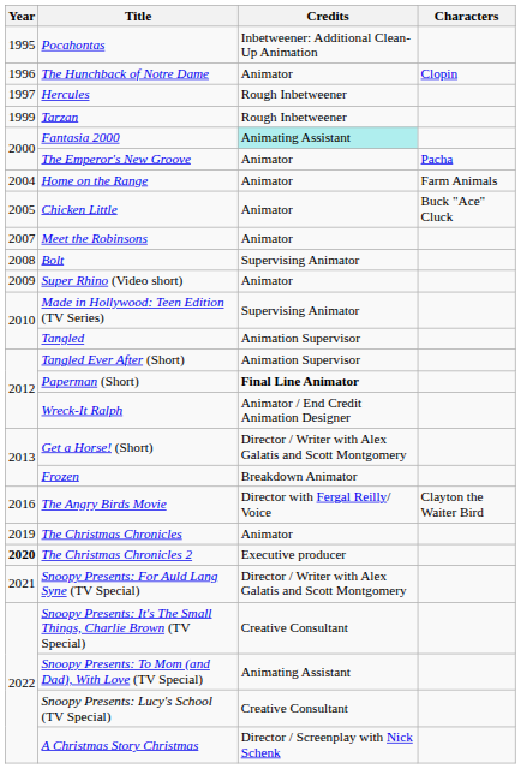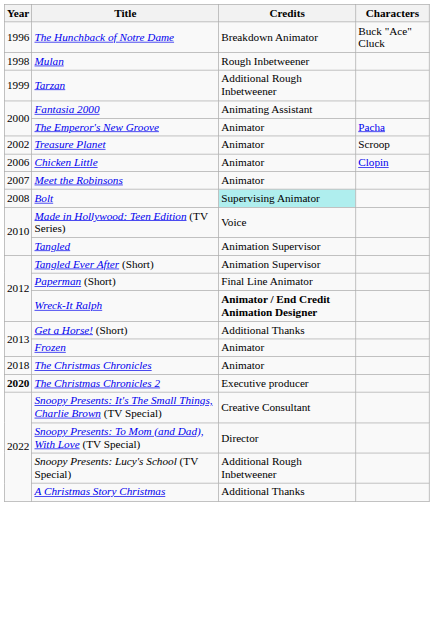- row: 1995 | Pocahontas | Inbetweener: Additional Clean-Up Animation
The Hunchback of Notre Dame | Credits: Animator -> Breakdown Animator
The Hunchback of Notre Dame | Characters: Clopin -> Buck "Ace" Cluck
- row: 1997 | Hercules | Rough Inbetweener
+ row: 1998 | Mulan | Rough Inbetweener
Tarzan | Credits: Rough Inbetweener -> Additional Rough Inbetweener
Fantasia 2000 | Credits: paleturquoise background -> no background
+ row: 2002 | Treasure Planet | Animator | Scroop
- row: 2004 | Home on the Range | Animator | Farm Animals
Chicken Little | Year: 2005 -> 2006
Chicken Little | Characters: Buck "Ace" Cluck -> Clopin
Bolt | Credits: no background -> paleturquoise background
- row: 2009 | Super Rhino (Video short) | Animator
Made in Hollywood: Teen Edition (TV Series) | Credits: Supervising Animator -> Voice
Paperman (Short) | Credits: bold -> normal
Wreck-It Ralph | Credits: normal -> bold
Get a Horse! (Short) | Credits: Director / Writer with Alex Galatis and Scott Montgomery -> Additional Thanks
Frozen | Credits: Breakdown Animator -> Animator
- row: 2016 | The Angry Birds Movie | Director with Fergal Reilly/ Voice | Clayton the Waiter Bird
The Christmas Chronicles | Year: 2019 -> 2018
- row: 2021 | Snoopy Presents: For Auld Lang Syne (TV Special) | Director / Writer with Alex Galatis and Scott Montgomery
Snoopy Presents: To Mom (and Dad), With Love (TV Special) | Credits: Animating Assistant -> Director
Snoopy Presents: Lucy's School (TV Special) | Credits: Creative Consultant -> Additional Rough Inbetweener
A Christmas Story Christmas | Credits: Director / Screenplay with Nick Schenk -> Additional Thanks
